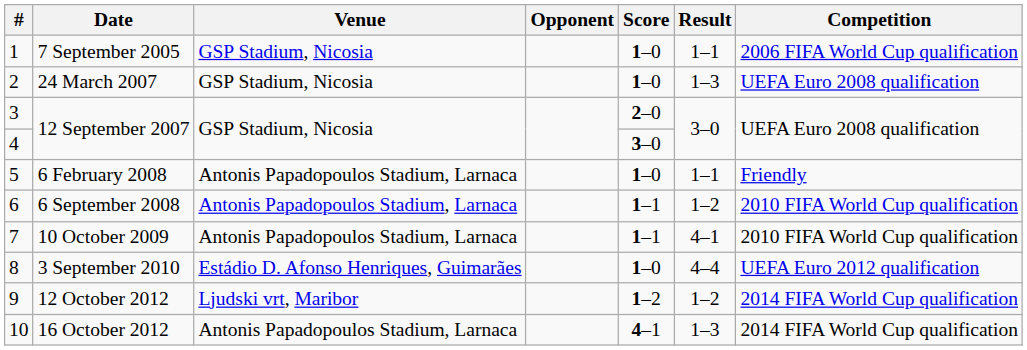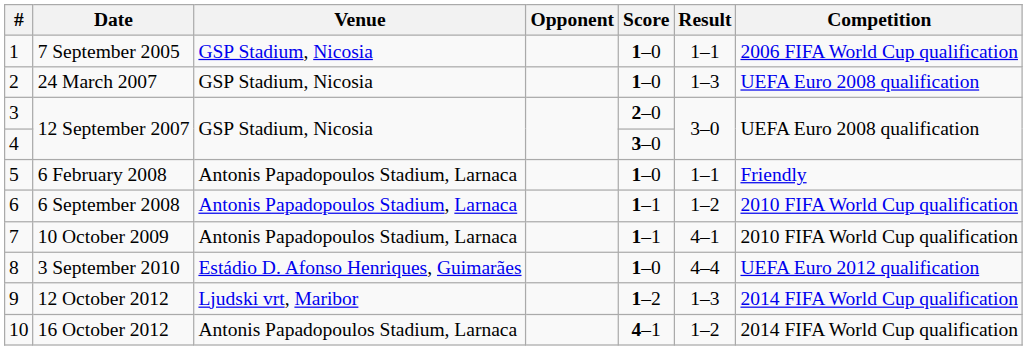12 October 2012 | Result: 1–2 -> 1–3
16 October 2012 | Result: 1–3 -> 1–2
